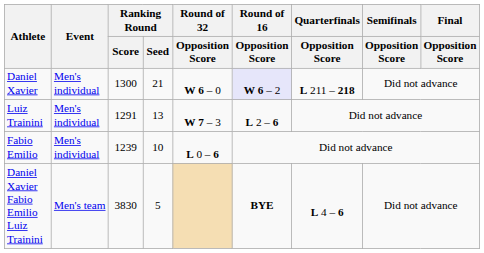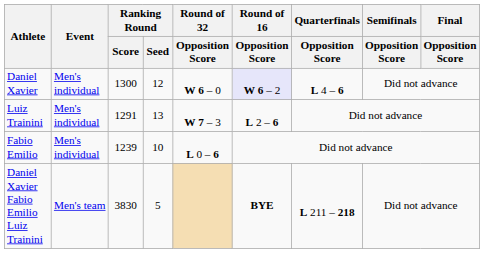Daniel Xavier | Ranking Round / Seed: 21 -> 12
Daniel Xavier | Quarterfinals / Opposition Score: L 211 – 218 -> L 4 – 6
Daniel Xavier Fabio Emilio Luiz Trainini | Quarterfinals / Opposition Score: L 4 – 6 -> L 211 – 218
